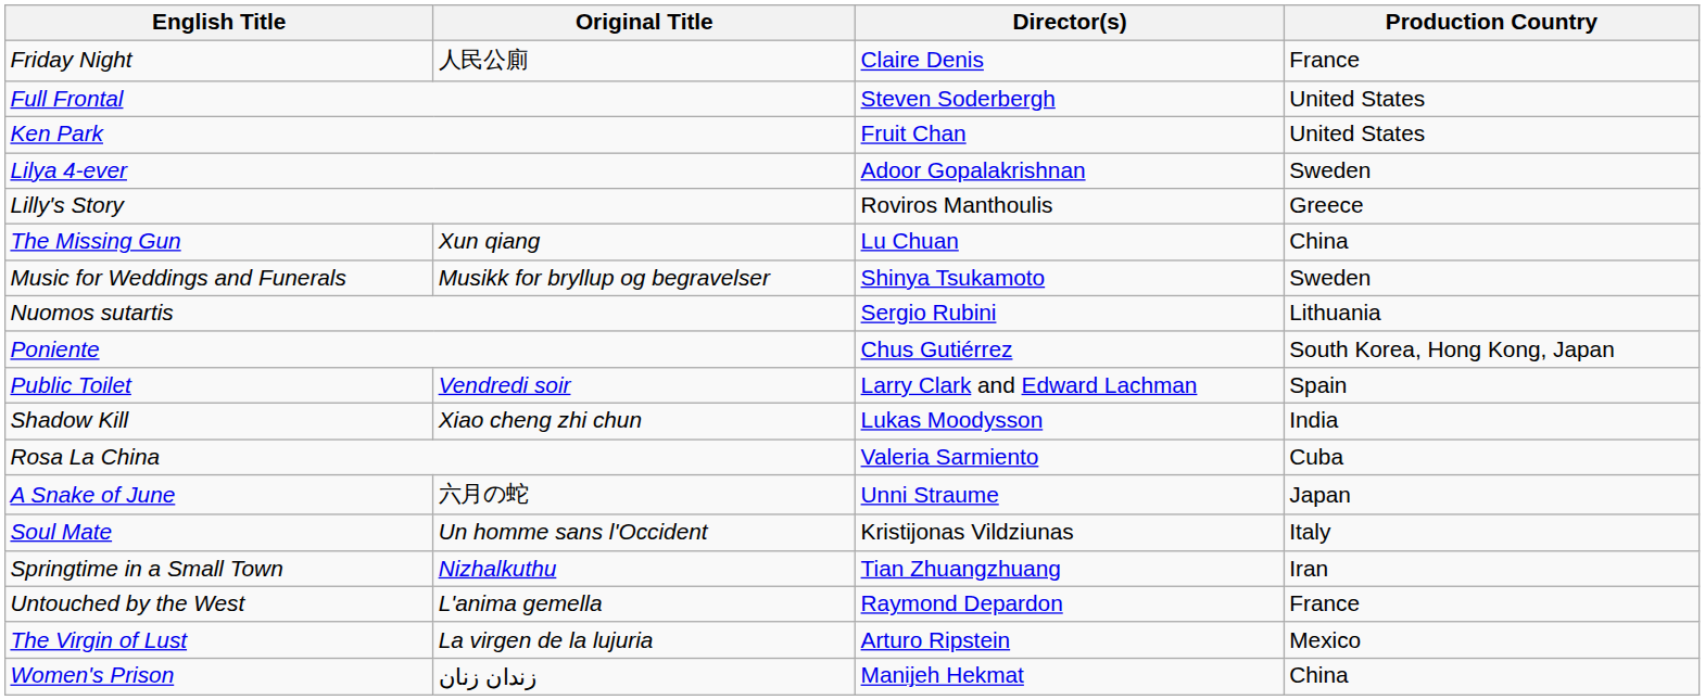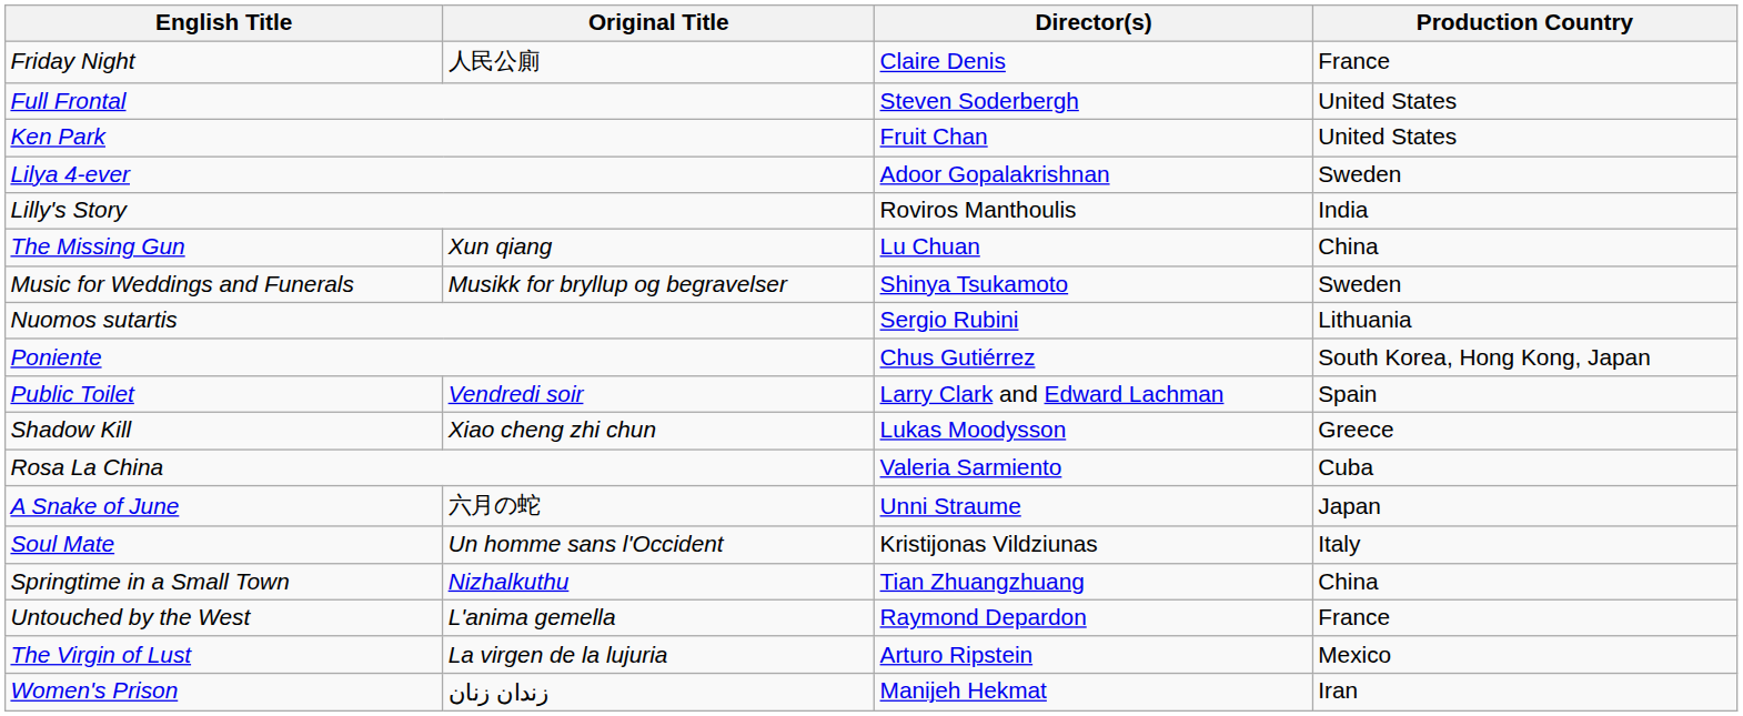Lilly's Story | Production Country: Greece -> India
Shadow Kill | Production Country: India -> Greece
Springtime in a Small Town | Production Country: Iran -> China
Women's Prison | Production Country: China -> Iran
